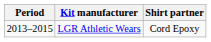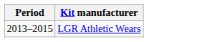- column: Shirt partner | Cord Epoxy
